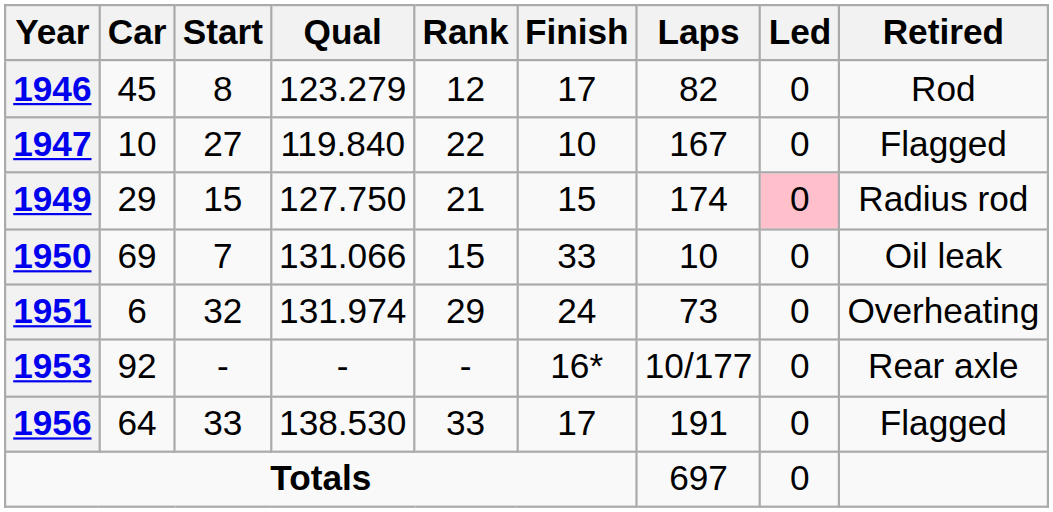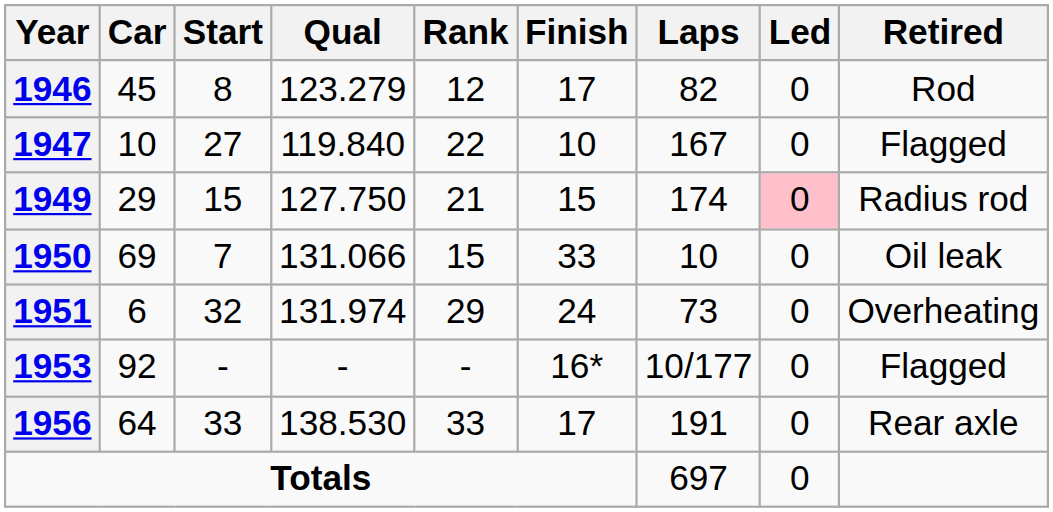1953 | Retired: Rear axle -> Flagged
1956 | Retired: Flagged -> Rear axle
